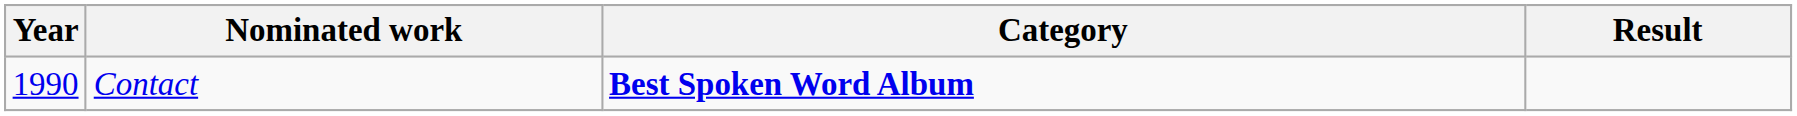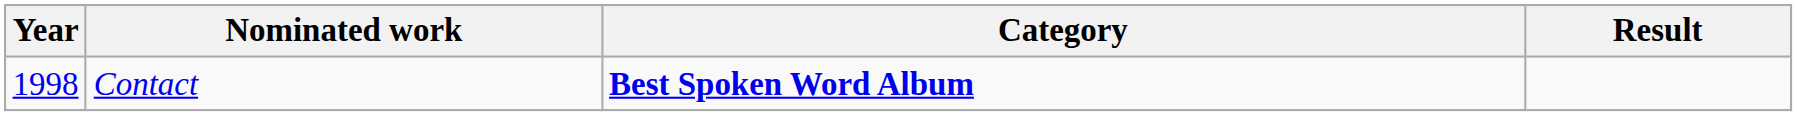Contact | Year: 1990 -> 1998
